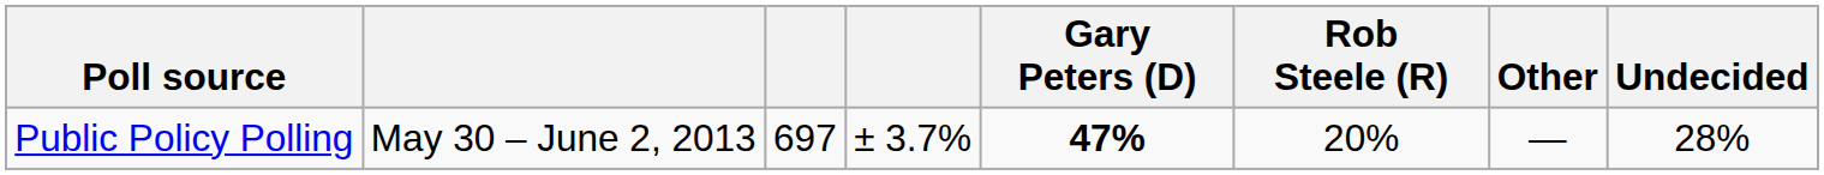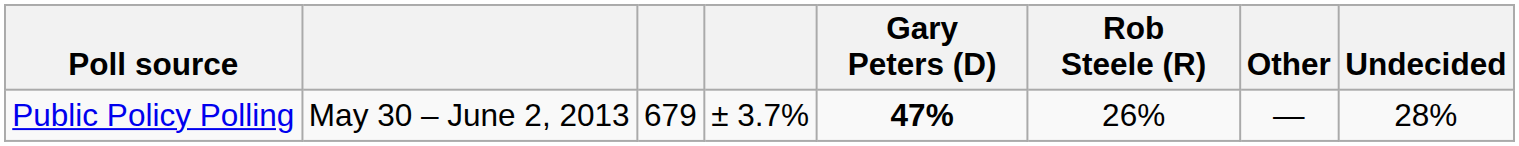Public Policy Polling | column 3: 697 -> 679
Public Policy Polling | Rob Steele (R): 20% -> 26%
